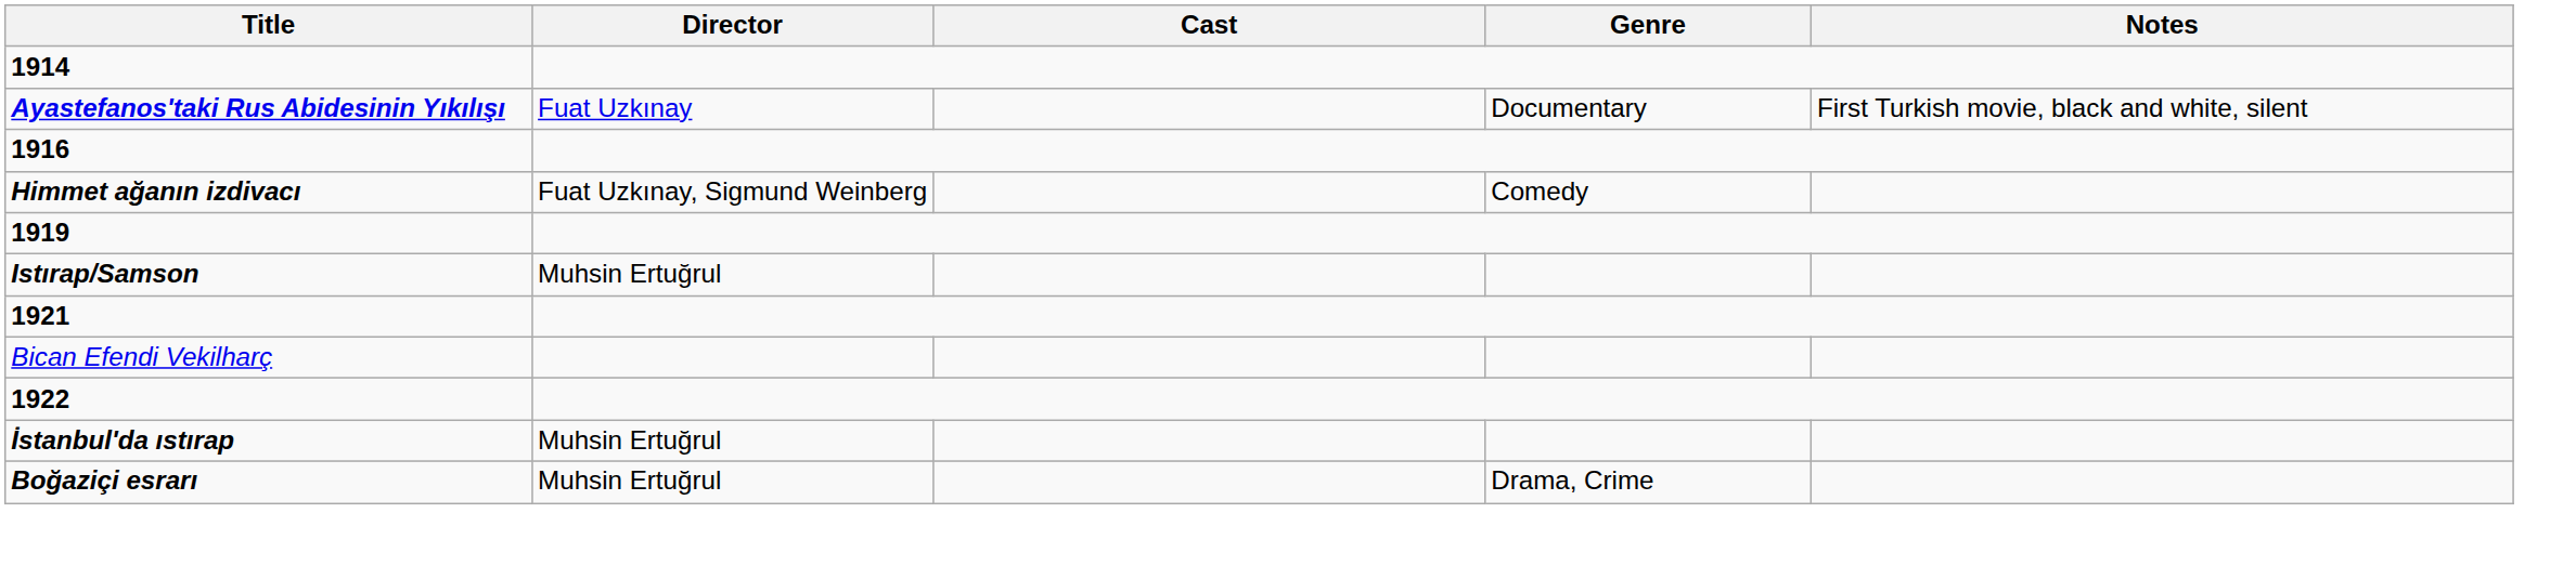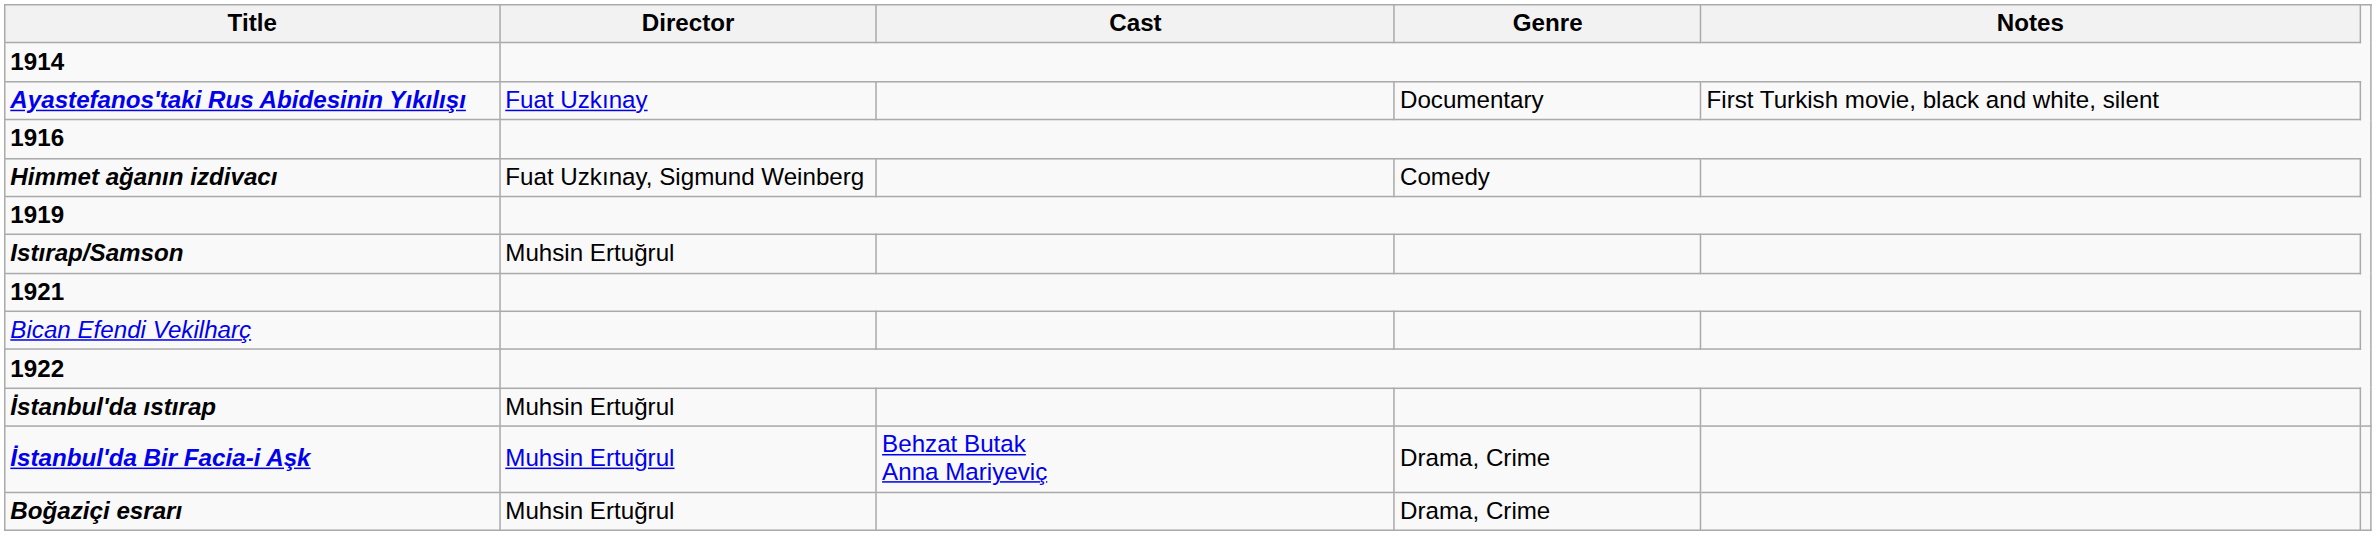+ row: İstanbul'da Bir Facia-i Aşk | Muhsin Ertuğrul | Behzat Butak Anna Mariyeviç | Drama, Crime
